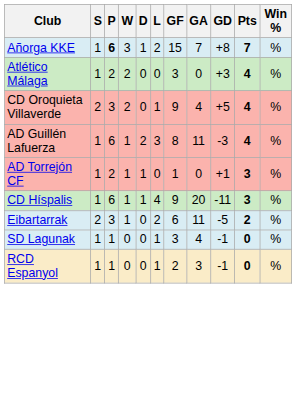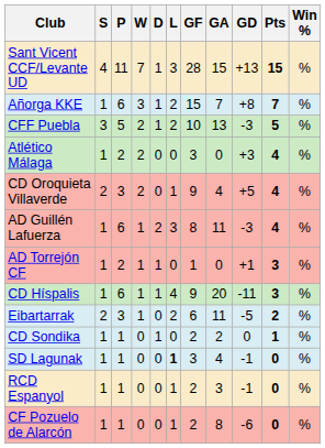+ row: Sant Vicent CCF/Levante UD | 4 | 11 | 7 | 1 | 3 | 28 | 15 | +13 | 15 | %
Añorga KKE | P: bold -> normal
+ row: CFF Puebla | 3 | 5 | 2 | 1 | 2 | 10 | 13 | -3 | 5 | %
+ row: CD Sondika | 1 | 1 | 0 | 1 | 0 | 2 | 2 | 0 | 1 | %
SD Lagunak | L: normal -> bold
+ row: CF Pozuelo de Alarcón | 1 | 1 | 0 | 0 | 1 | 2 | 8 | -6 | 0 | %
